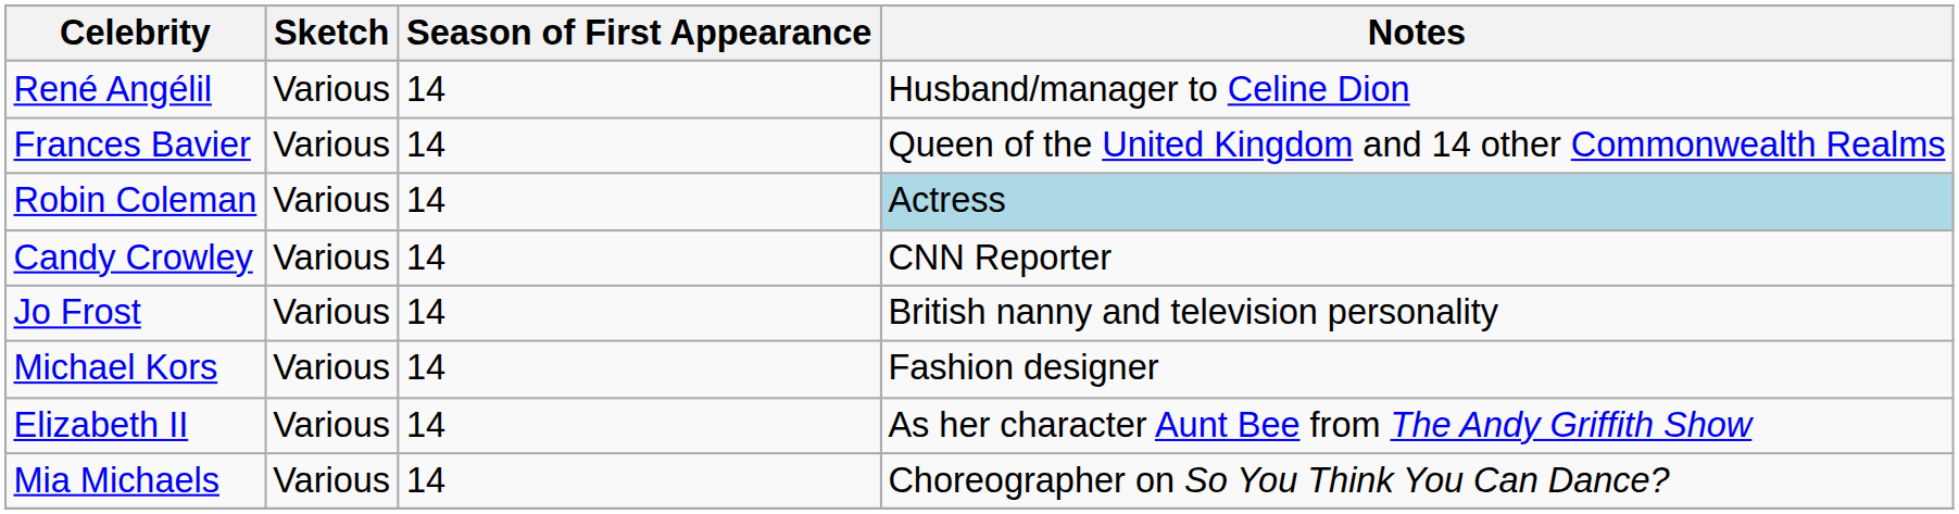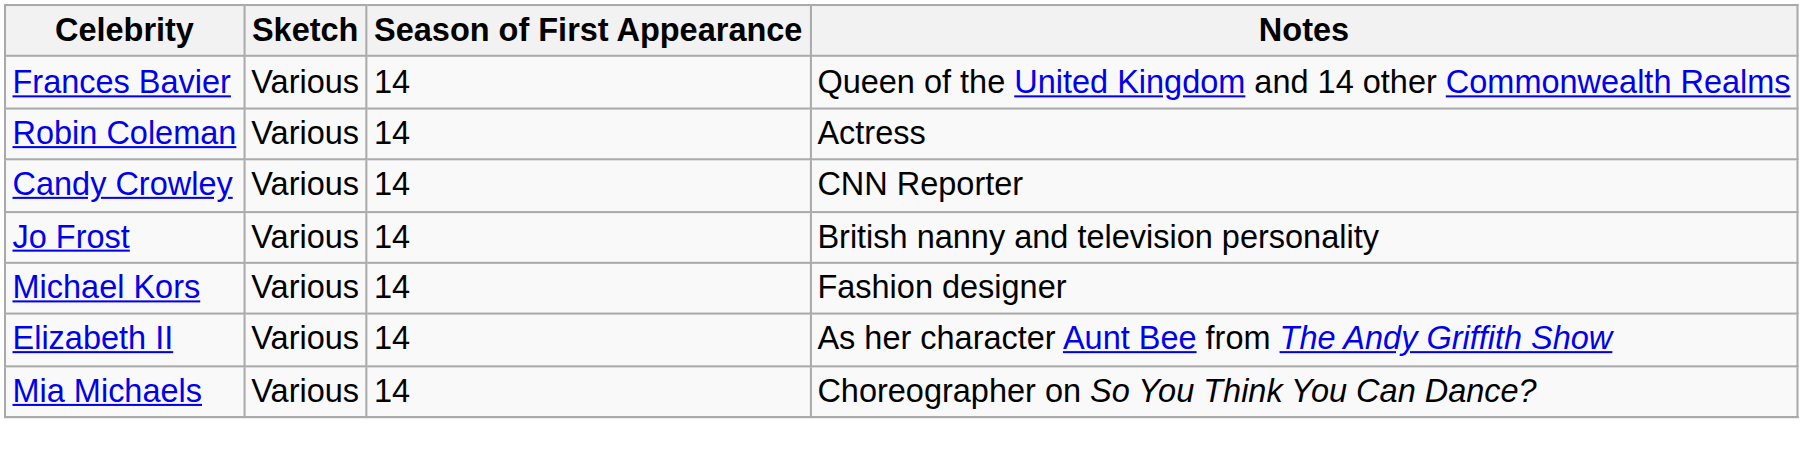- row: René Angélil | Various | 14 | Husband/manager to Celine Dion
Robin Coleman | Notes: lightblue background -> no background
